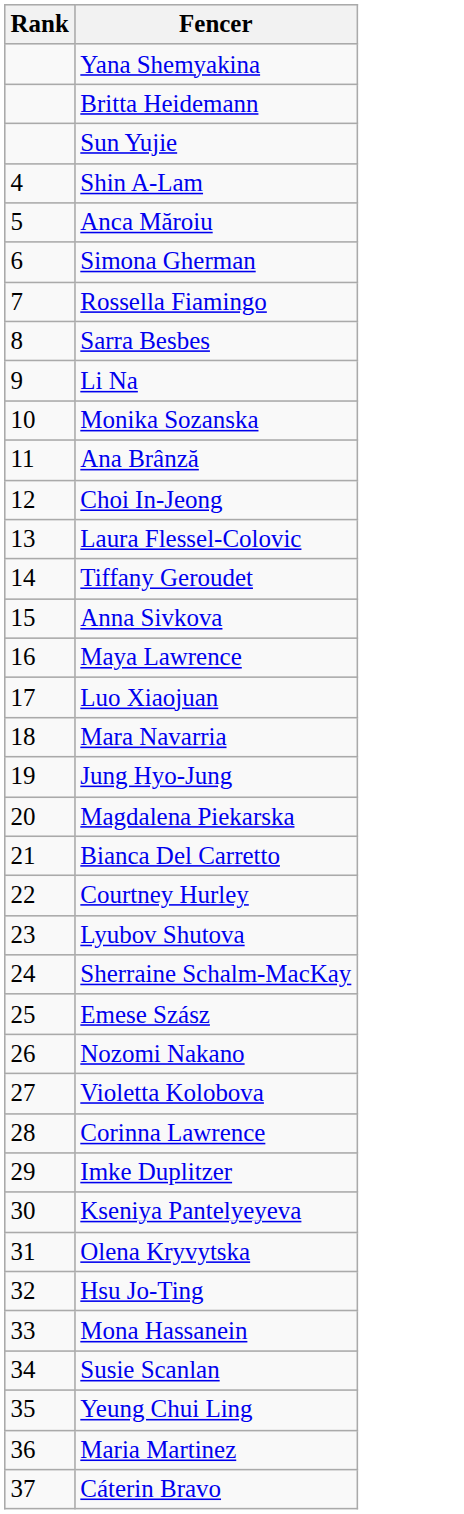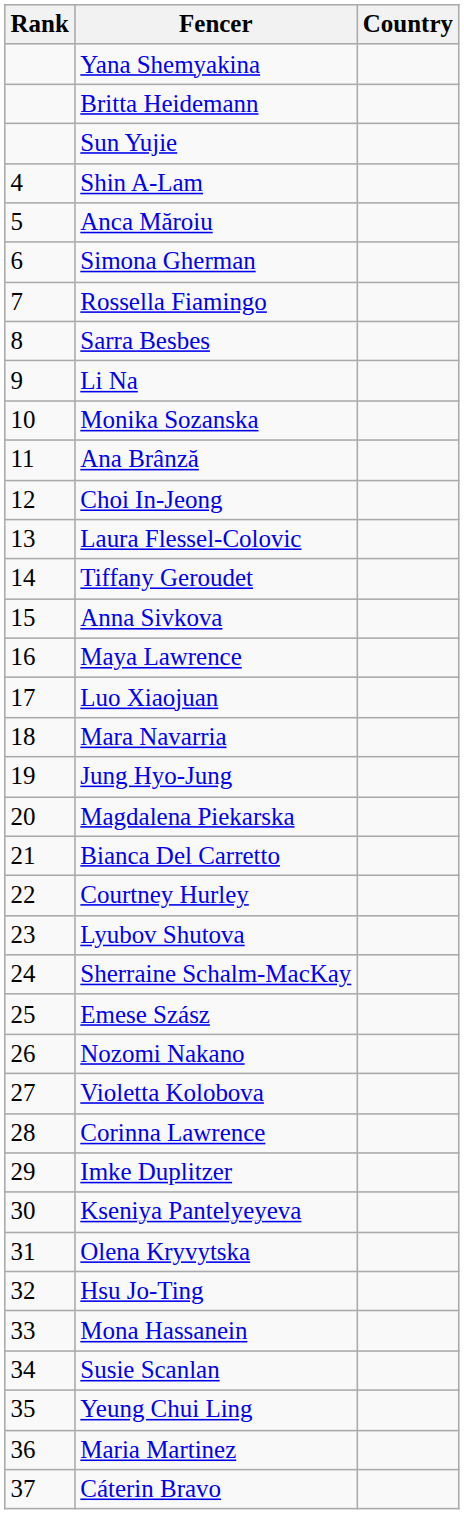+ column: Country
